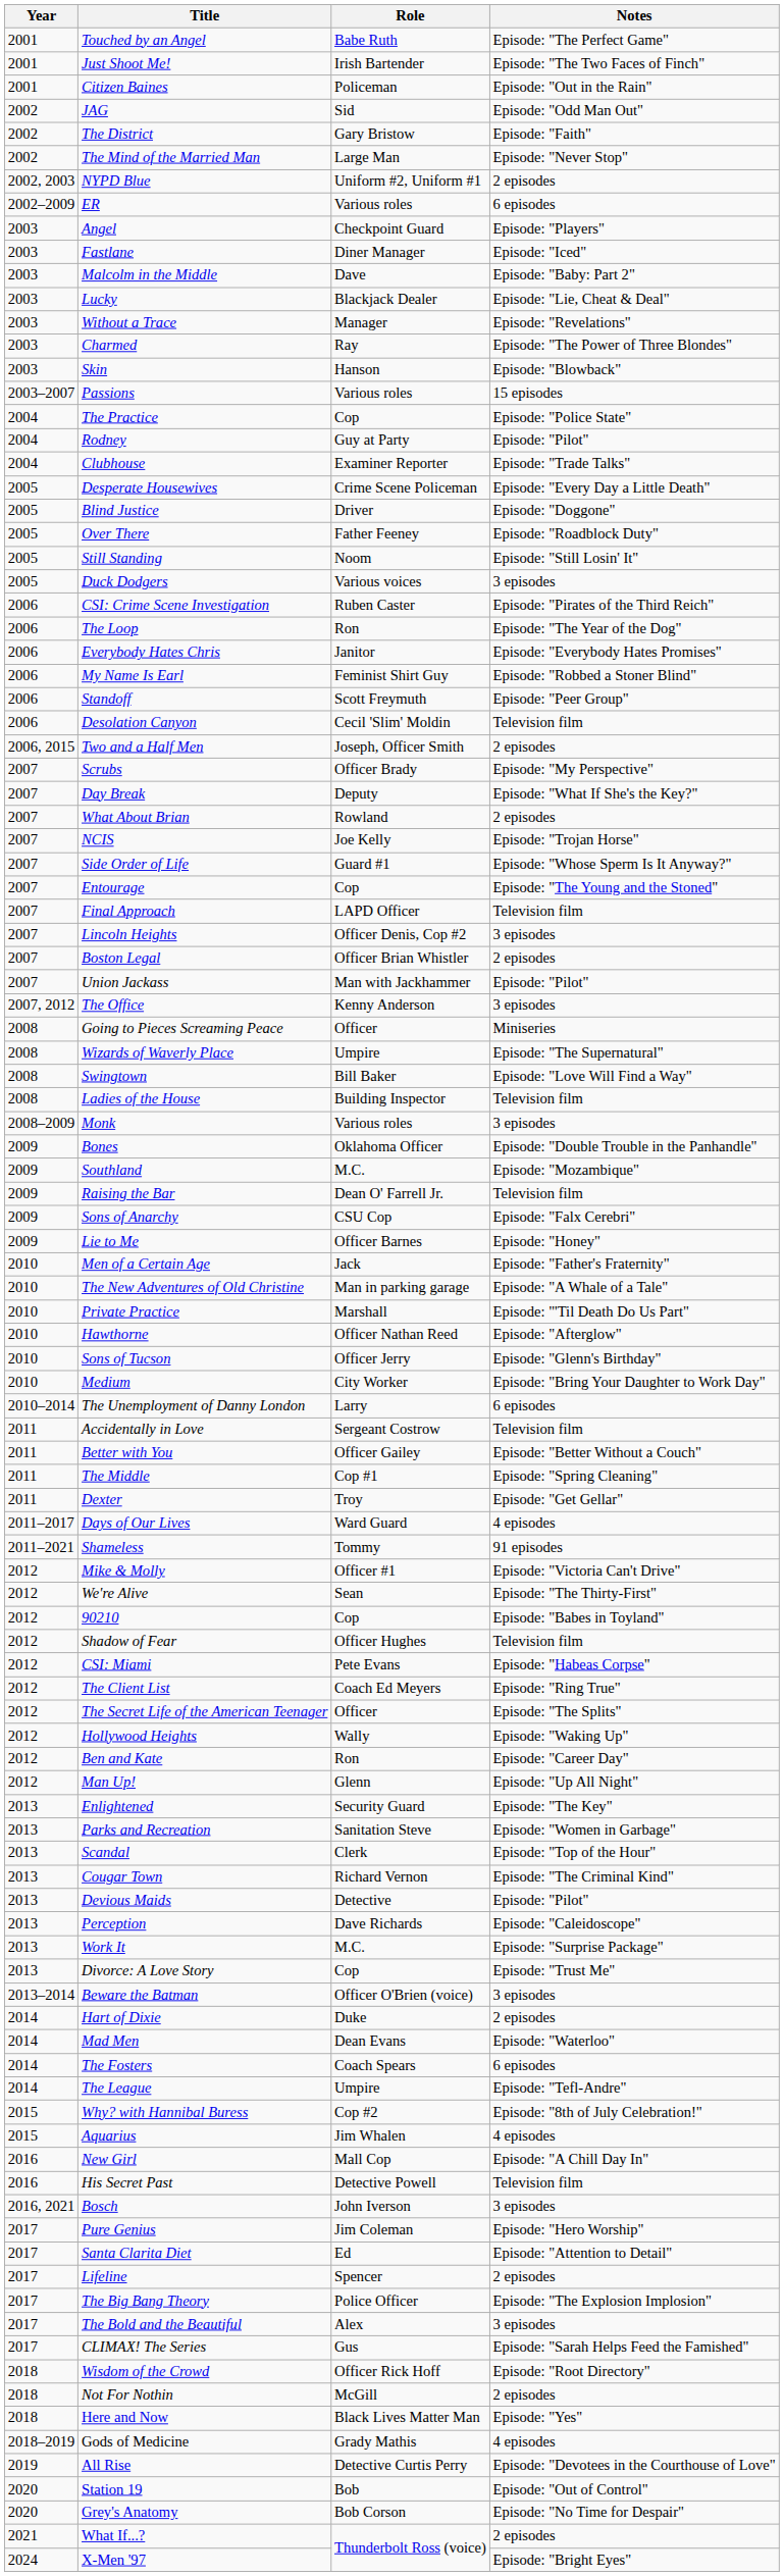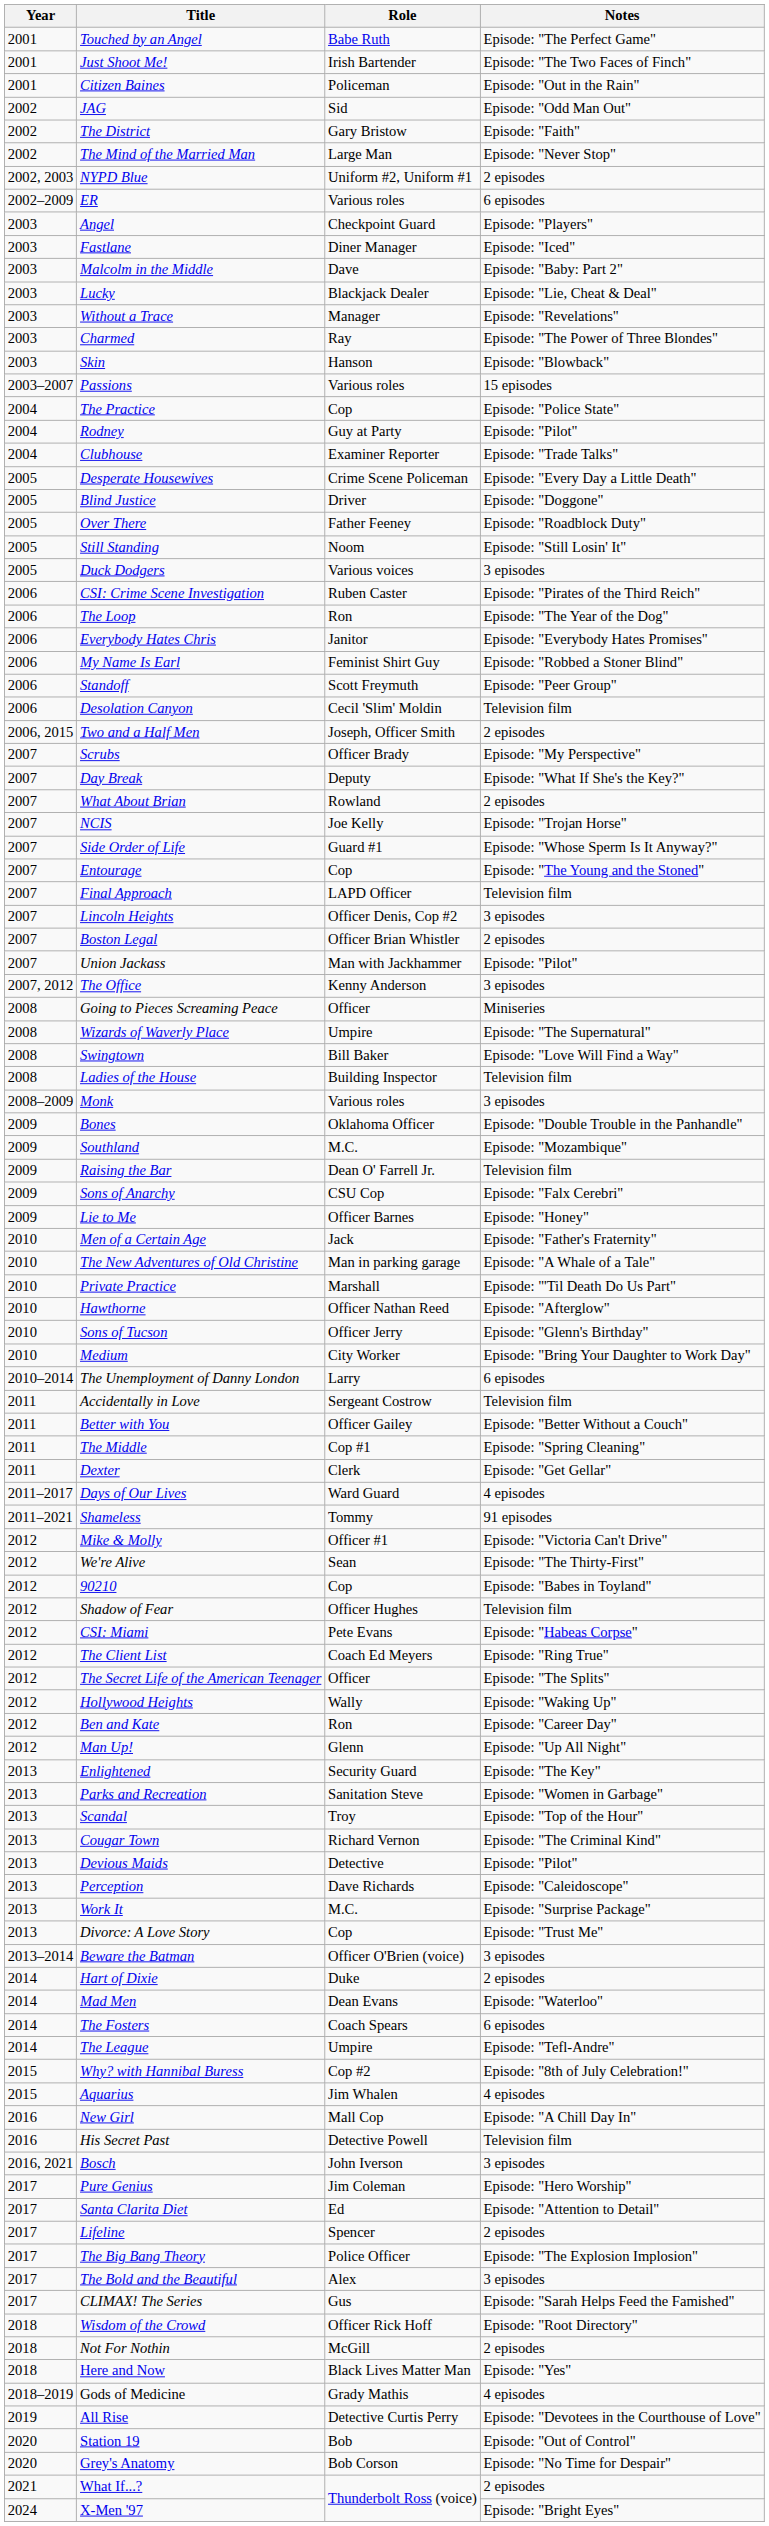Dexter | Role: Troy -> Clerk
Scandal | Role: Clerk -> Troy
